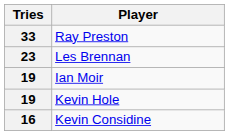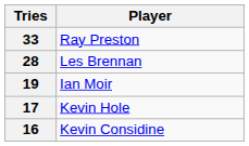Les Brennan | Tries: 23 -> 28
Kevin Hole | Tries: 19 -> 17
